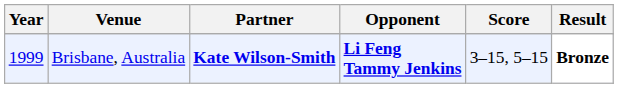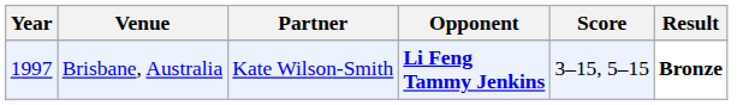Brisbane, Australia | Year: 1999 -> 1997
Brisbane, Australia | Partner: bold -> normal
